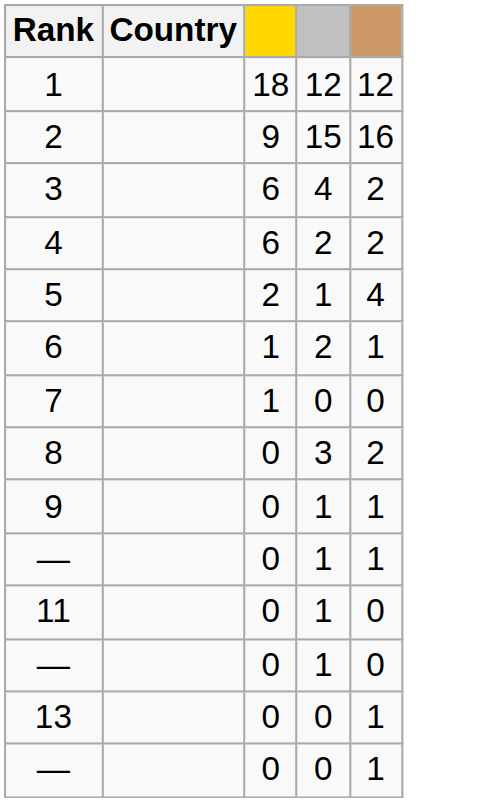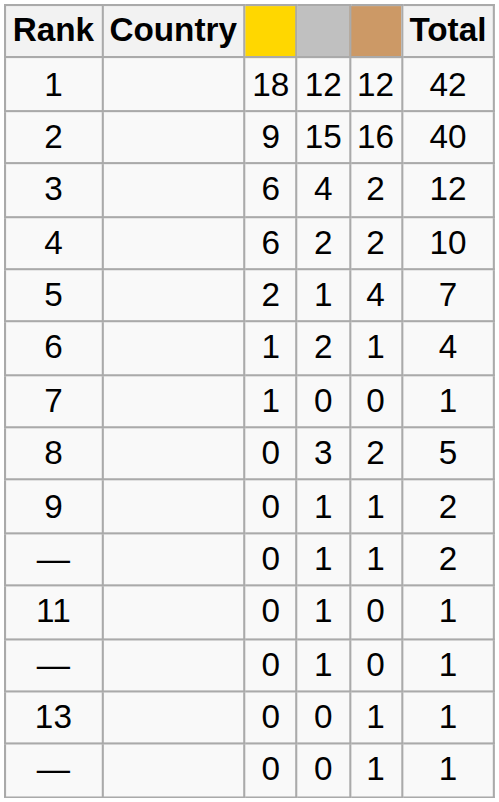+ column: Total | 42 | 40 | 12 | 10 | 7 | 4 | 1 | 5 | 2 | 2 | 1 | 1 | 1 | 1
